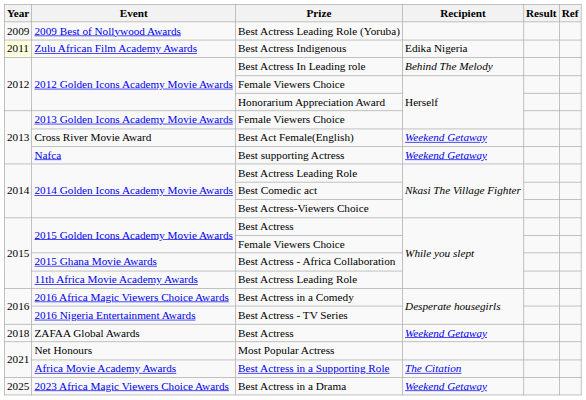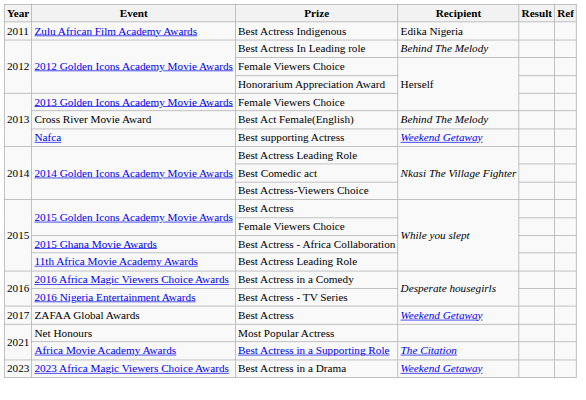- row: 2009 | 2009 Best of Nollywood Awards | Best Actress Leading Role (Yoruba)
Best Actress Indigenous | Year: lightyellow background -> no background
Best Act Female(English) | Recipient: Weekend Getaway -> Behind The Melody
ZAFAA Global Awards / Best Actress | Year: 2018 -> 2017
Best Actress in a Drama | Year: 2025 -> 2023
